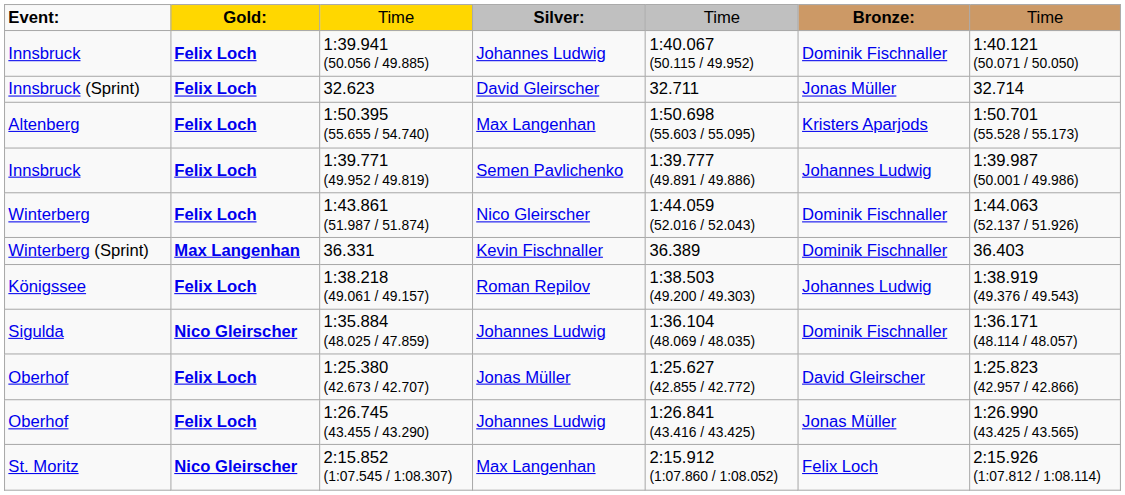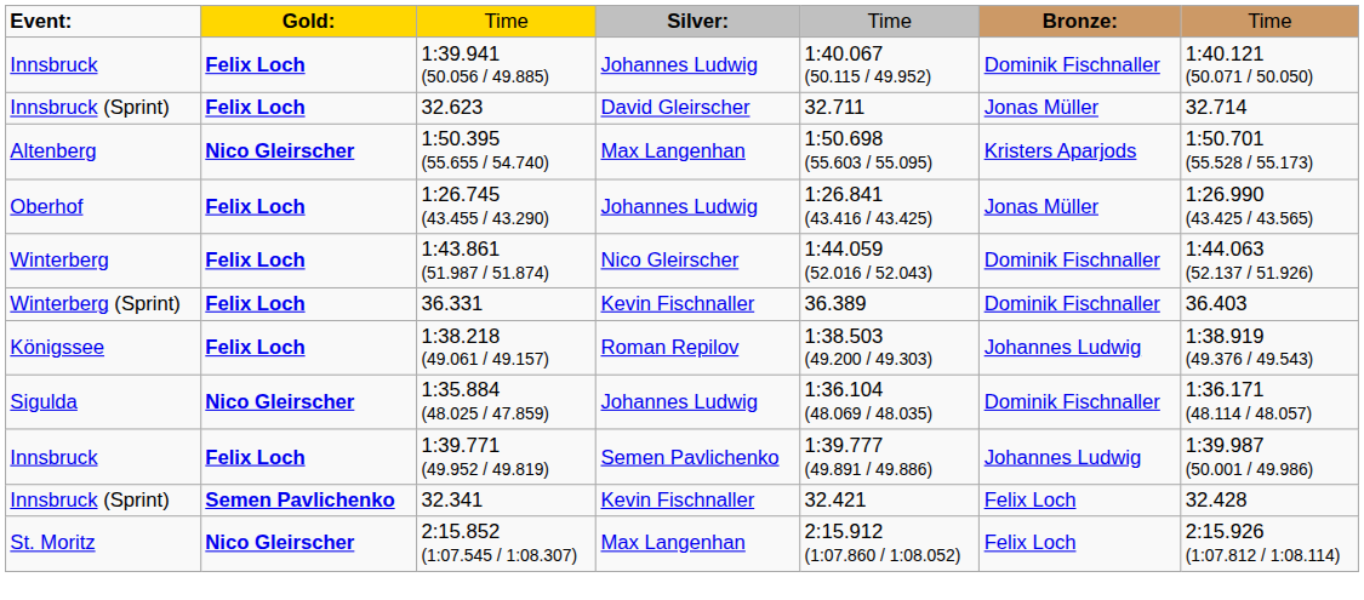1:50.395 (55.655 / 54.740) | column 2: Felix Loch -> Nico Gleirscher
rows swapped: 1:26.745 (43.455 / 43.290) <-> 1:39.771 (49.952 / 49.819)
36.331 | column 2: Max Langenhan -> Felix Loch
- row: Oberhof | Felix Loch | 1:25.380 (42.673 / 42.707) | Jonas Müller | 1:25.627 (42.855 / 42.772) | David Gleirscher | 1:25.823 (42.957 / 42.866)
+ row: Innsbruck (Sprint) | Semen Pavlichenko | 32.341 | Kevin Fischnaller | 32.421 | Felix Loch | 32.428
